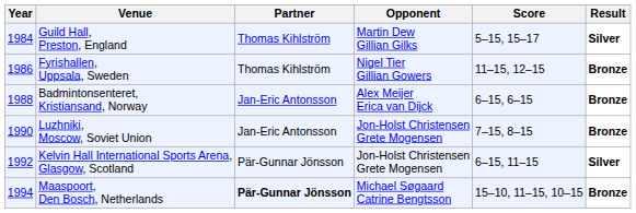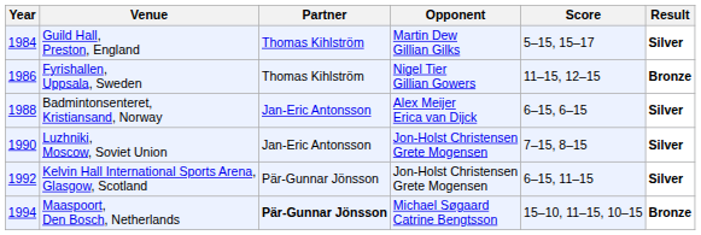Badmintonsenteret, Kristiansand, Norway | Result: Bronze -> Silver
Luzhniki, Moscow, Soviet Union | Result: Bronze -> Silver
